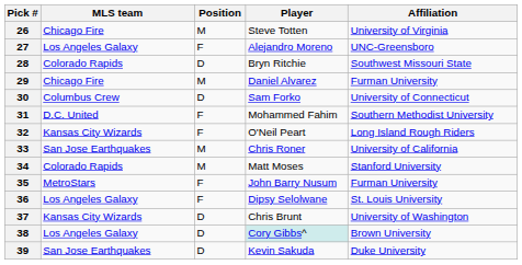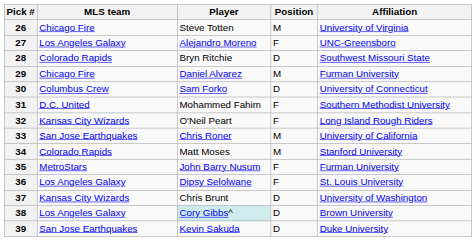columns swapped: Player <-> Position
